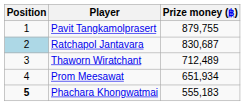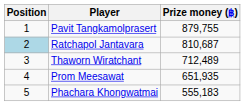Ratchapol Jantavara | Prize money (฿): 830,687 -> 810,687
Prom Meesawat | Prize money (฿): 651,934 -> 651,935
Phachara Khongwatmai | Position: bold -> normal
